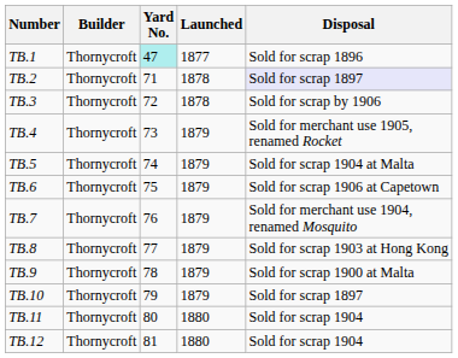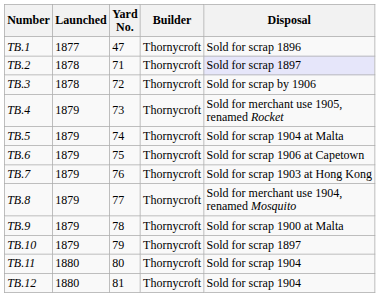columns swapped: Builder <-> Launched
TB.1 | Yard No.: paleturquoise background -> no background
TB.7 | Disposal: Sold for merchant use 1904, renamed Mosquito -> Sold for scrap 1903 at Hong Kong
TB.8 | Disposal: Sold for scrap 1903 at Hong Kong -> Sold for merchant use 1904, renamed Mosquito
